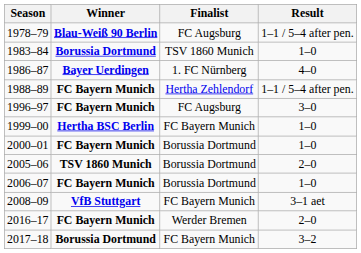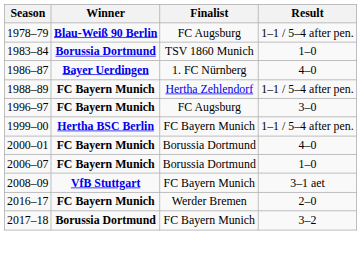1999–00 | Result: 1–0 -> 1–1 / 5–4 after pen.
2000–01 | Result: 1–0 -> 4–0
- row: 2005–06 | TSV 1860 Munich | Borussia Dortmund | 2–0
